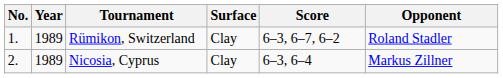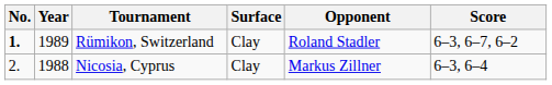columns swapped: Opponent <-> Score
Rümikon, Switzerland | No.: normal -> bold
Nicosia, Cyprus | Year: 1989 -> 1988
